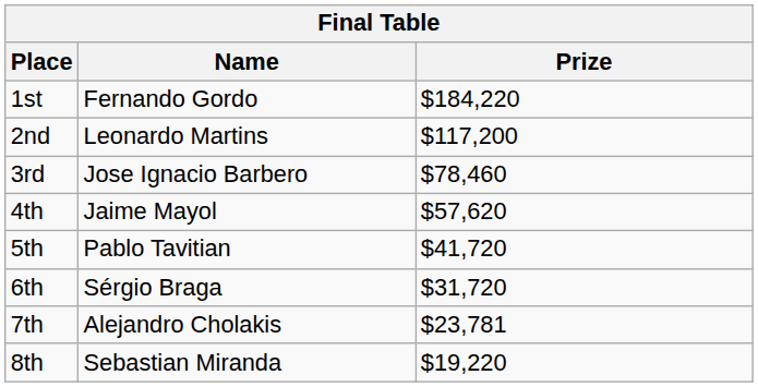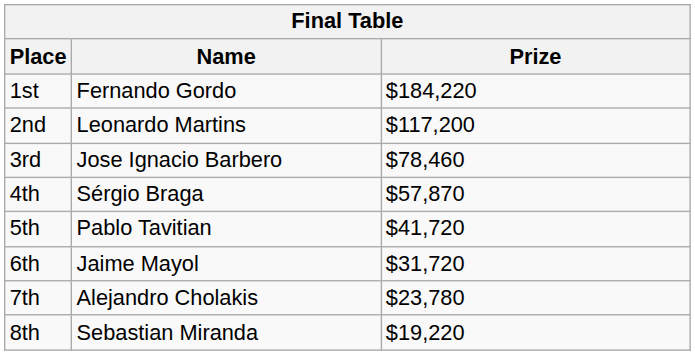4th | Name: Jaime Mayol -> Sérgio Braga
4th | Prize: $57,620 -> $57,870
6th | Name: Sérgio Braga -> Jaime Mayol
7th | Prize: $23,781 -> $23,780
